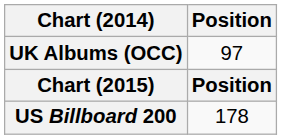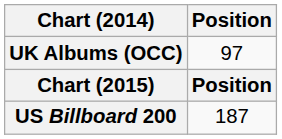US Billboard 200 | Position: 178 -> 187
